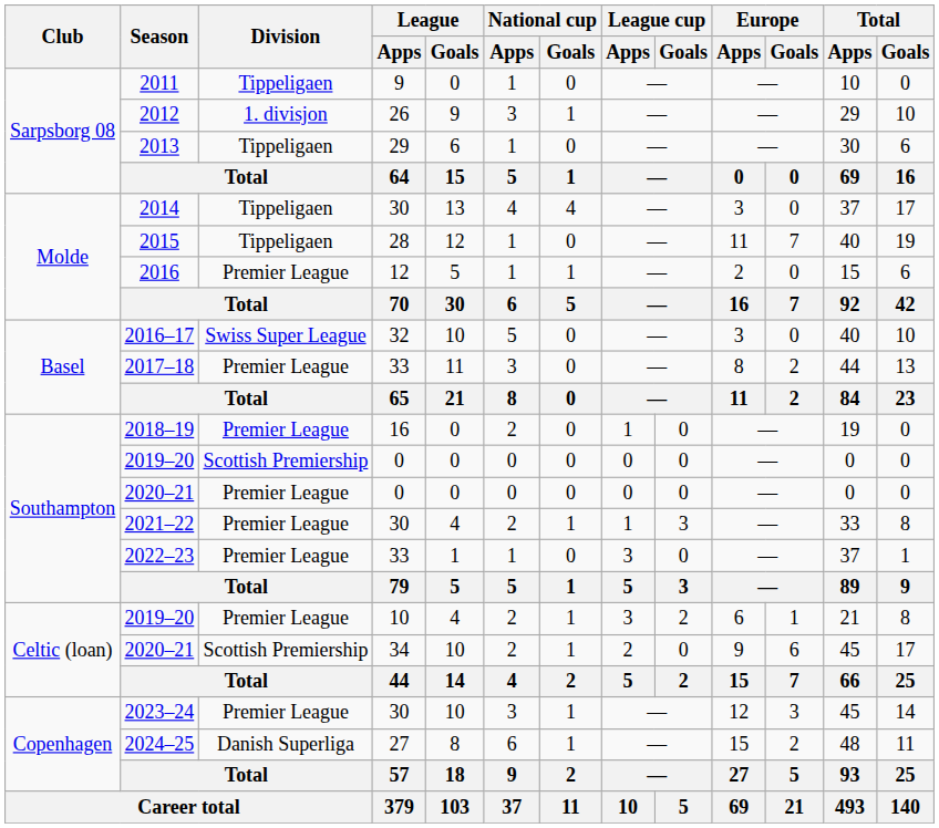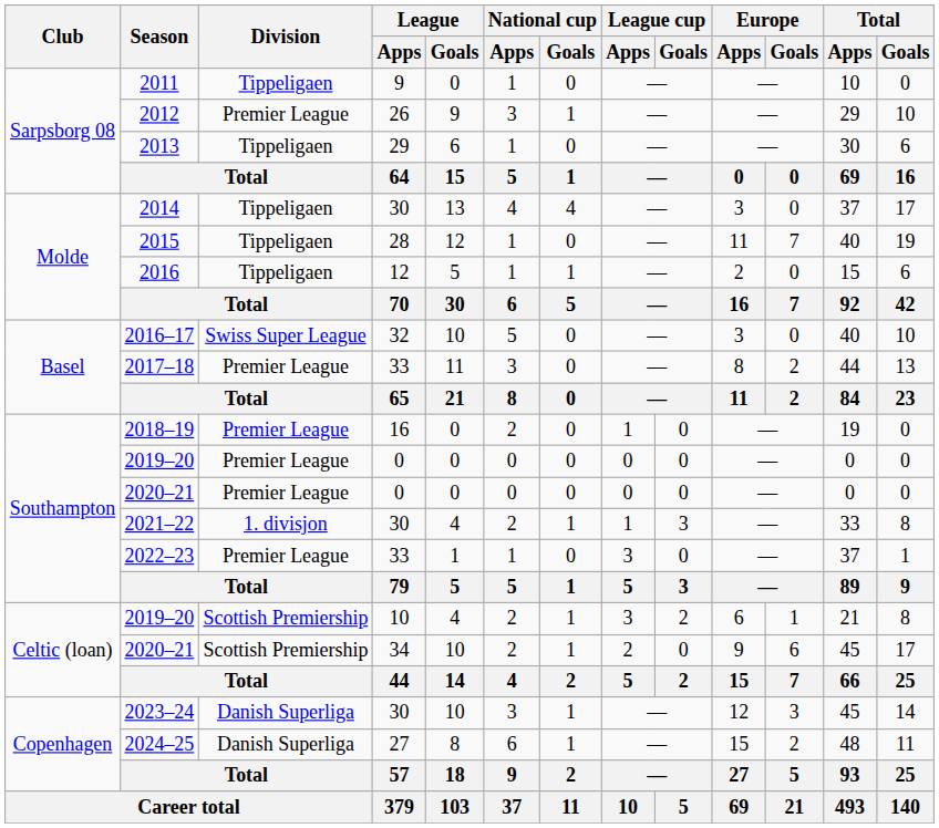2012 | Division: 1. divisjon -> Premier League
2016 | Division: Premier League -> Tippeligaen
2019–20 / 0 | Division: Scottish Premiership -> Premier League
2021–22 | Division: Premier League -> 1. divisjon
2019–20 / 10 | Division: Premier League -> Scottish Premiership
2023–24 | Division: Premier League -> Danish Superliga
